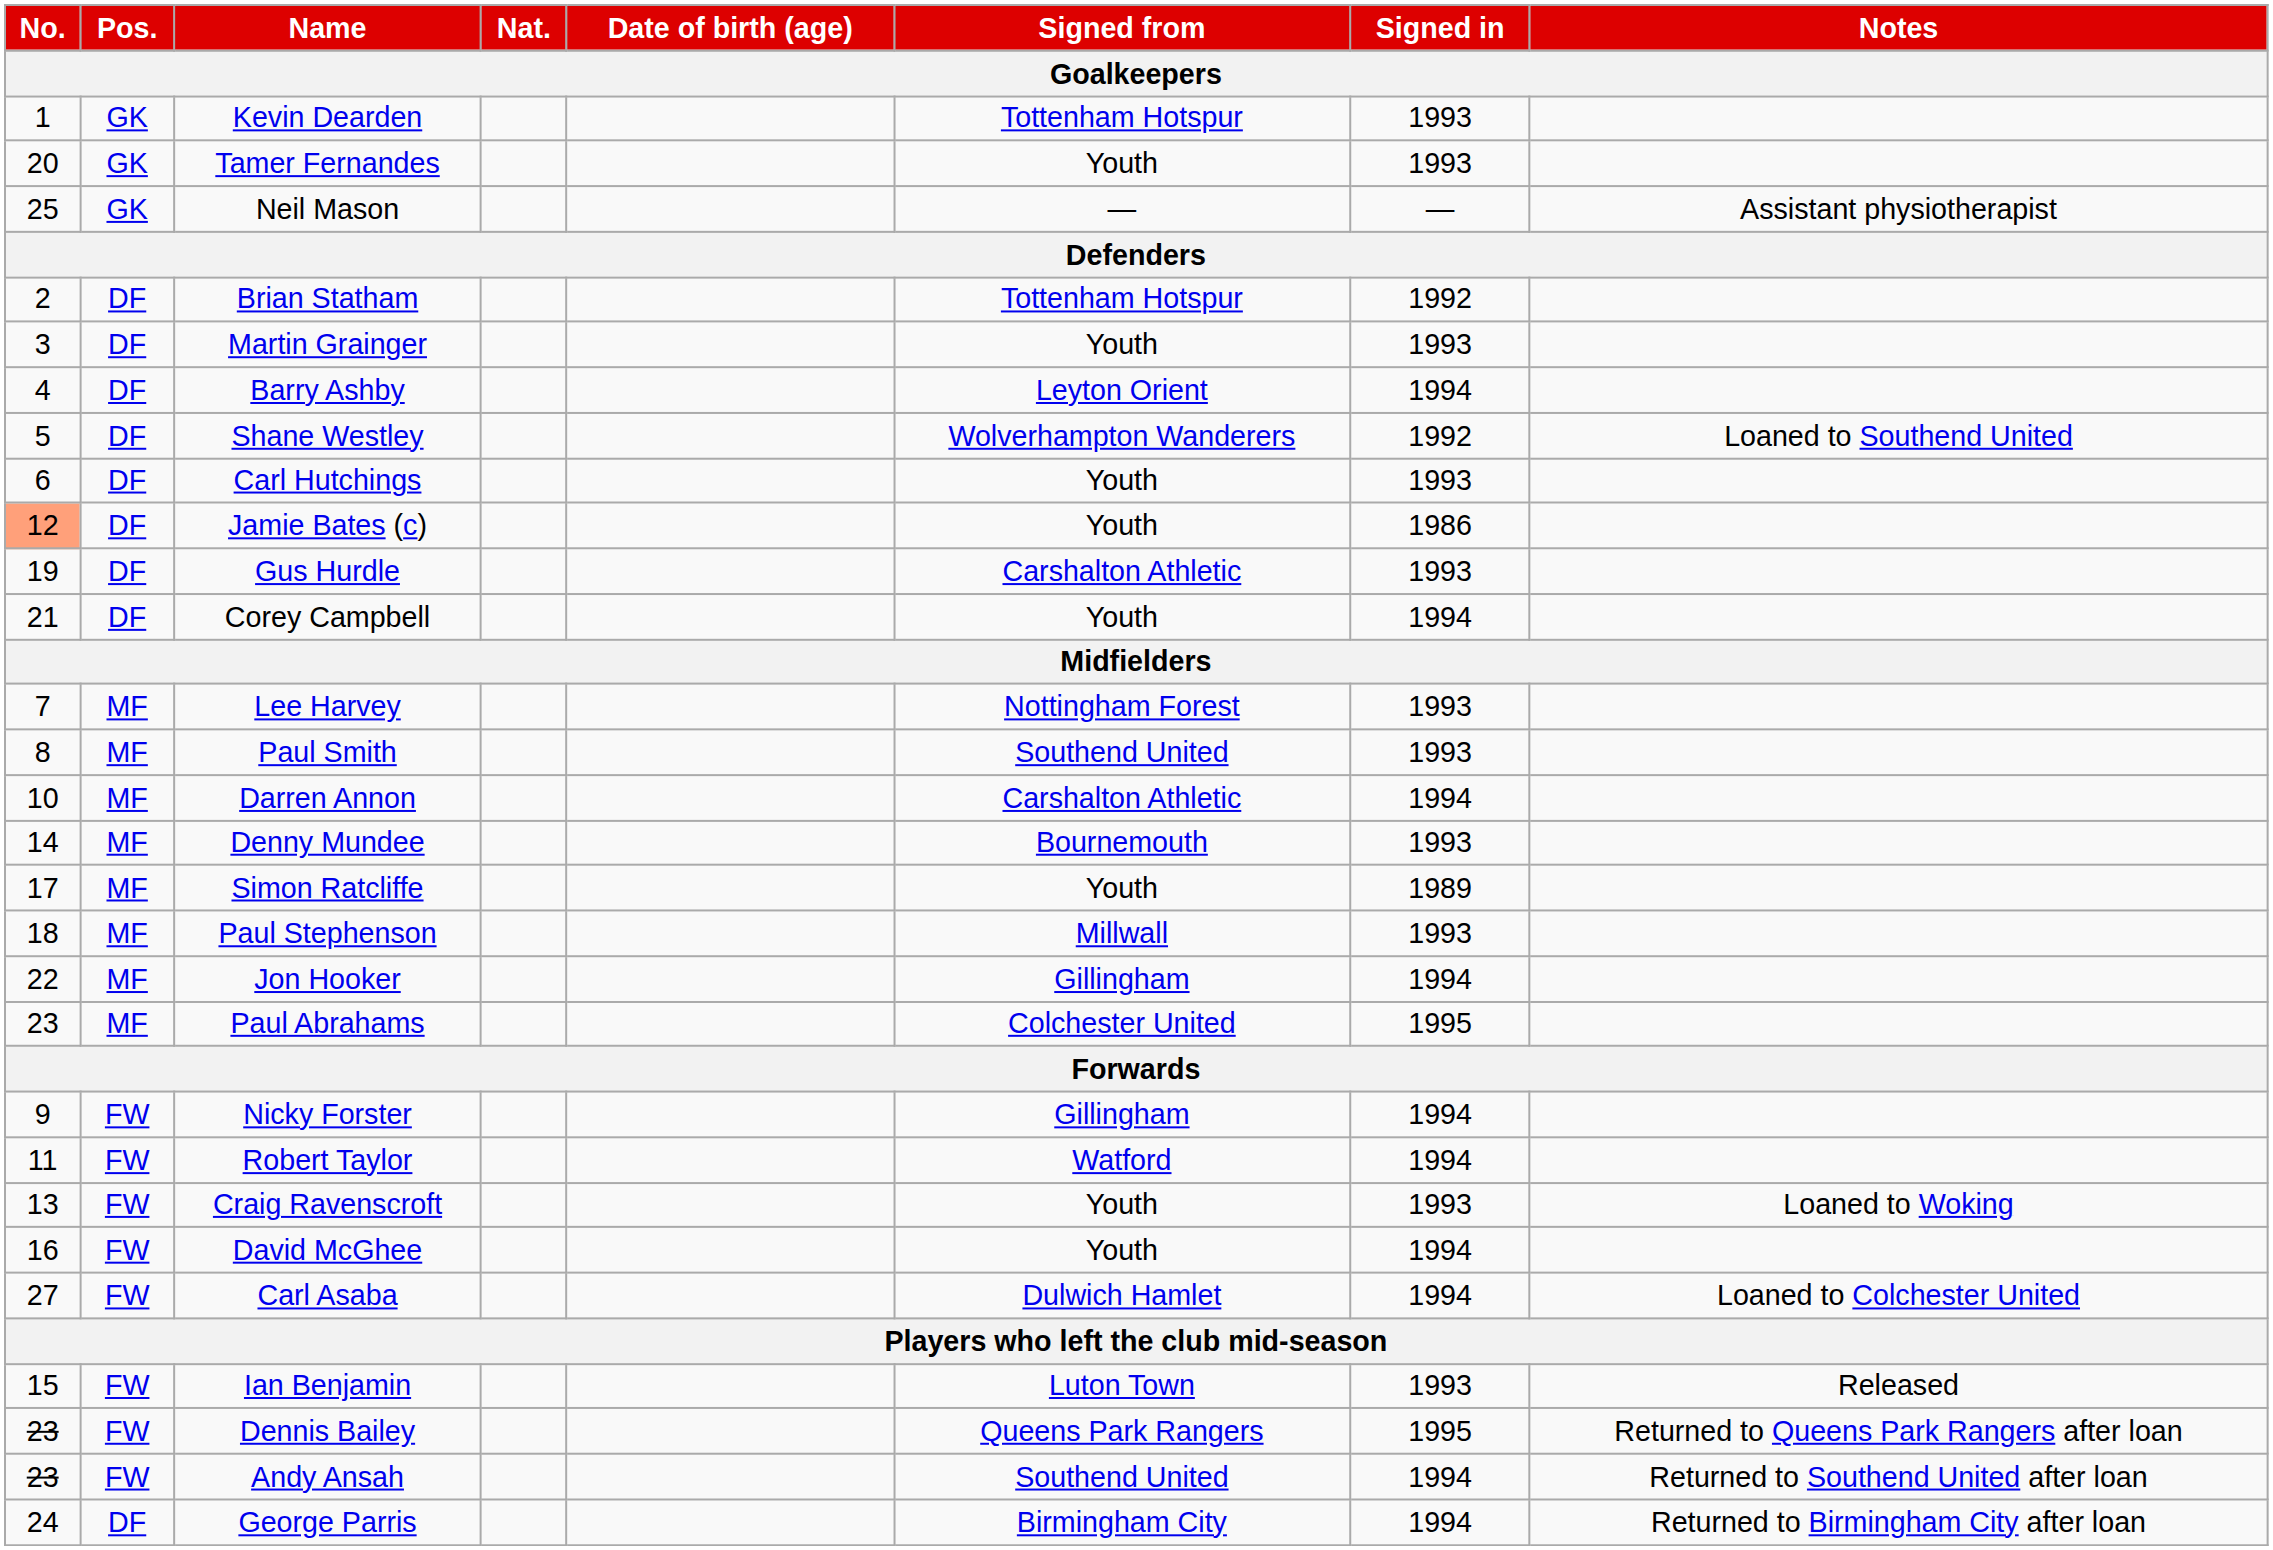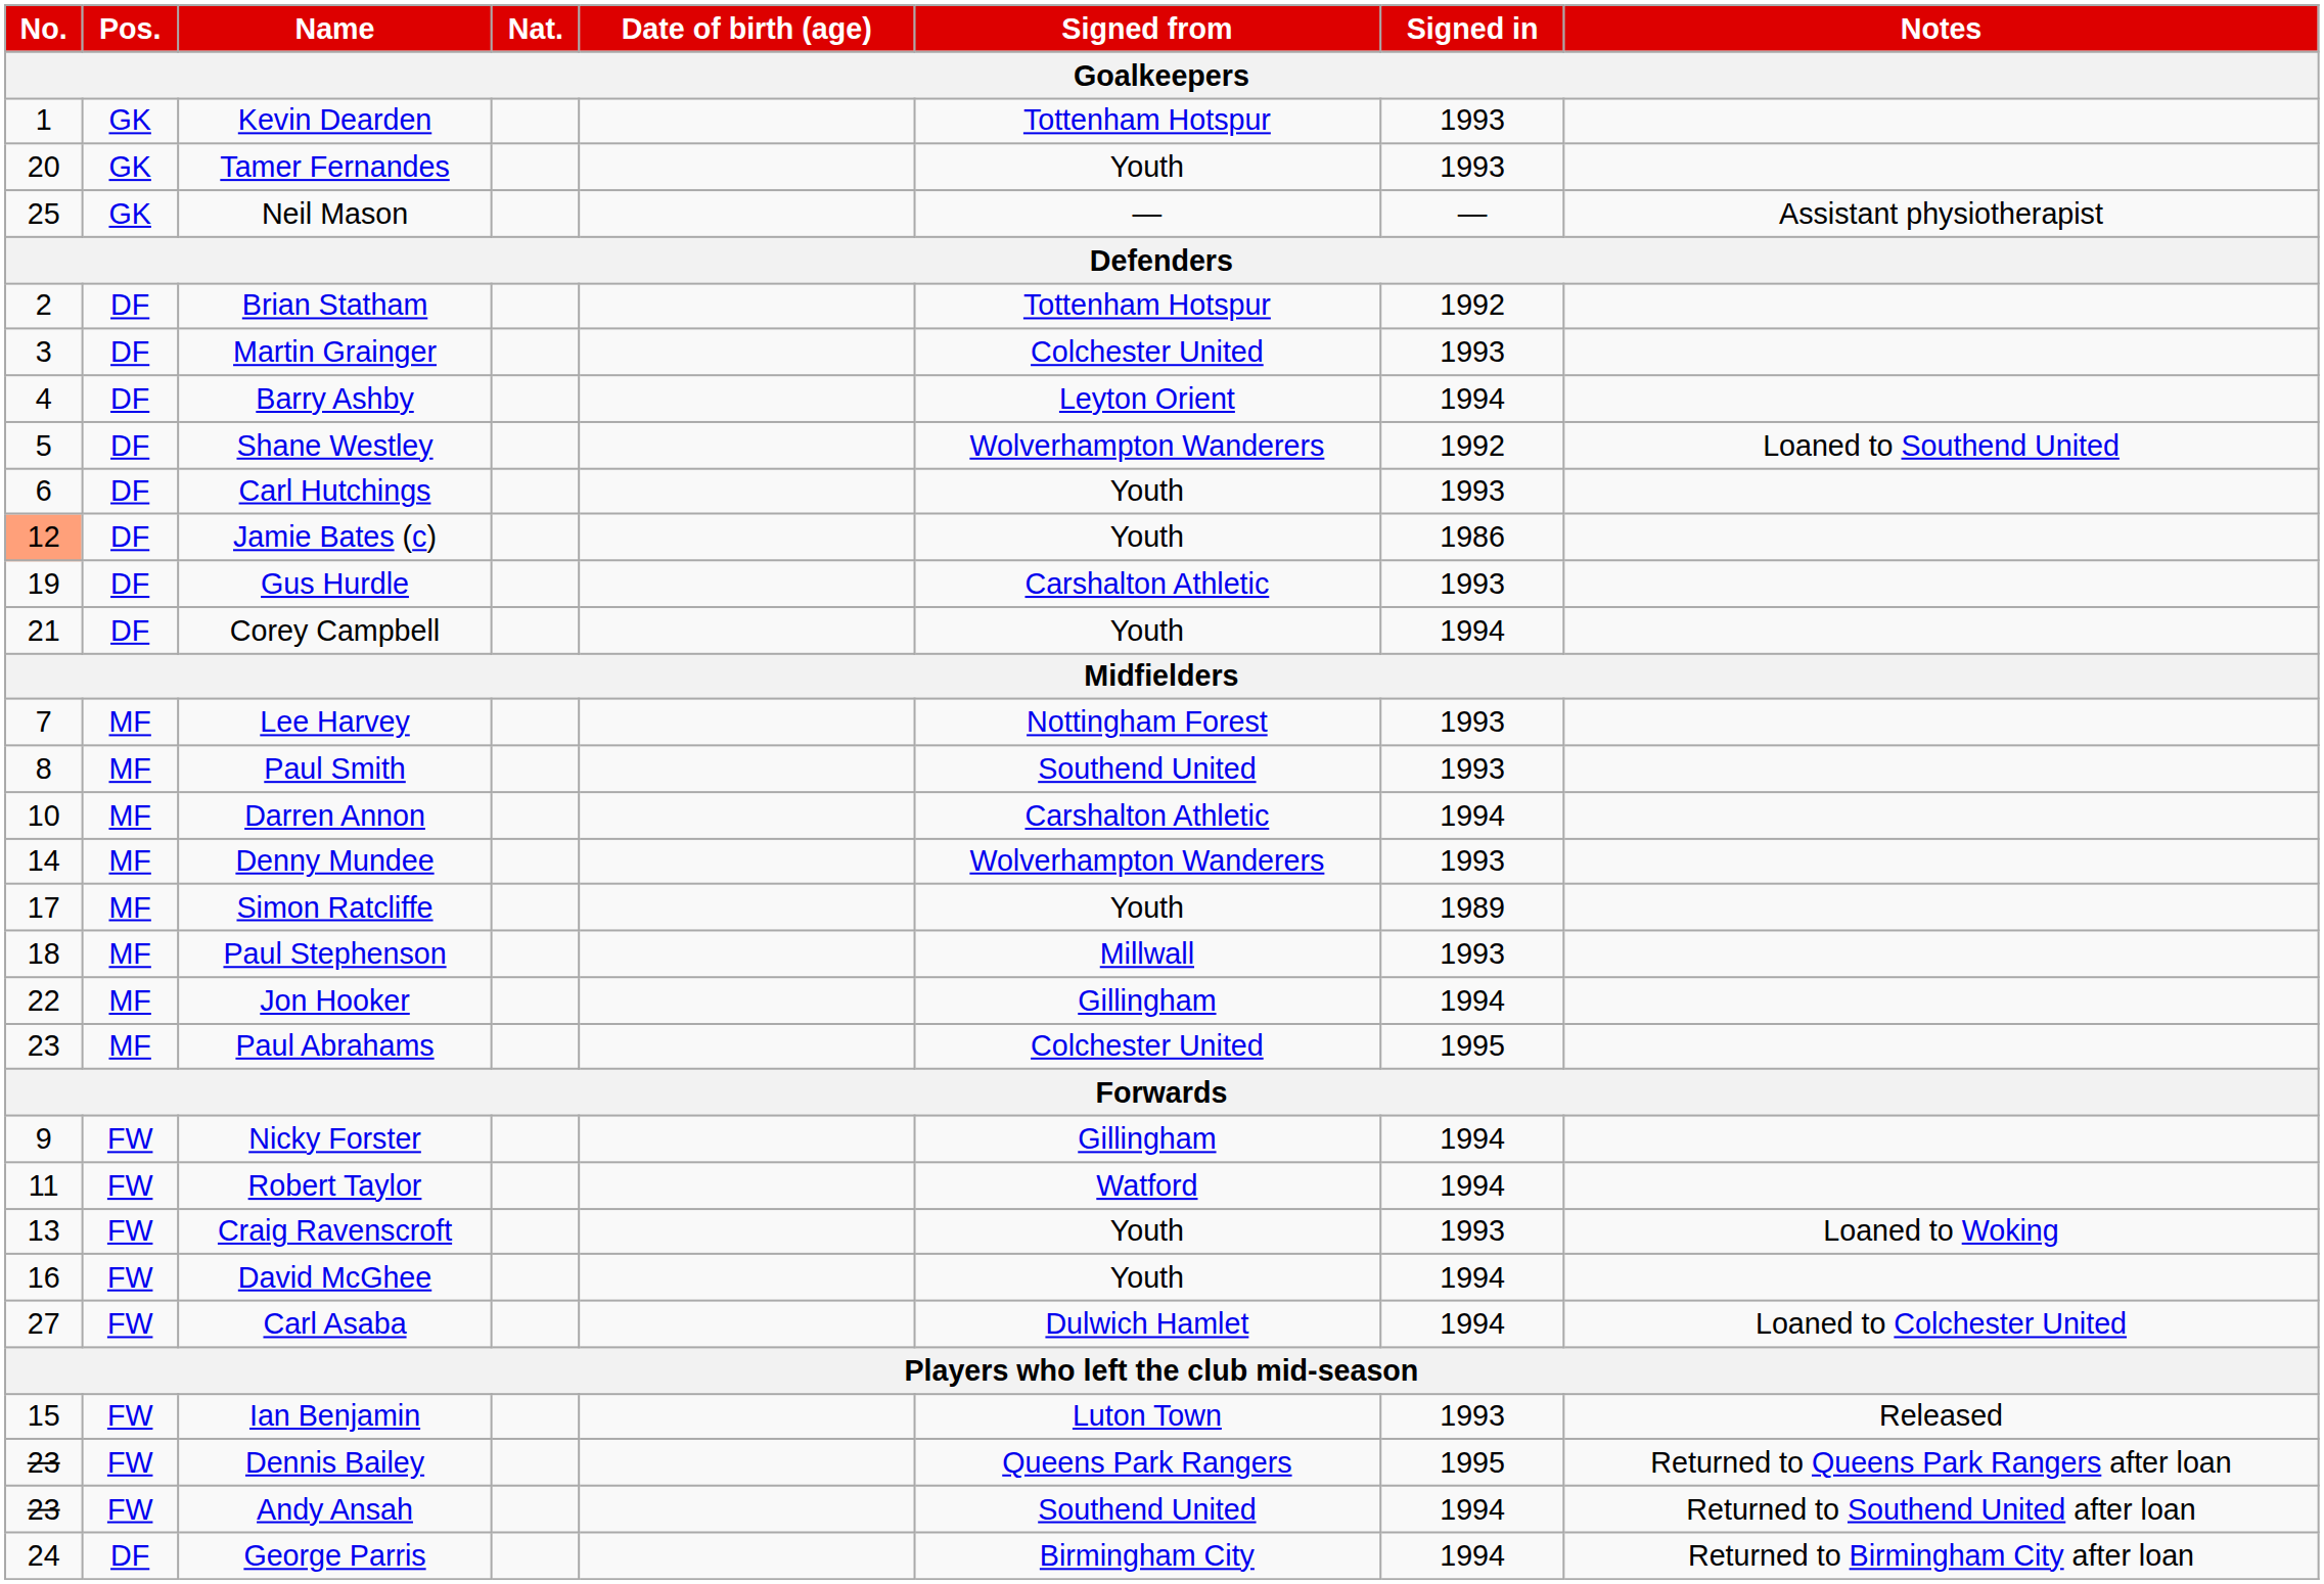Martin Grainger | Signed from: Youth -> Colchester United
Denny Mundee | Signed from: Bournemouth -> Wolverhampton Wanderers
